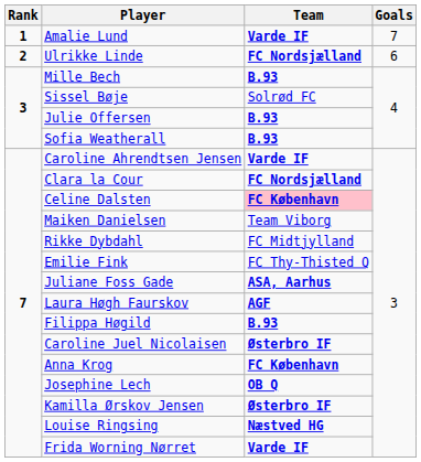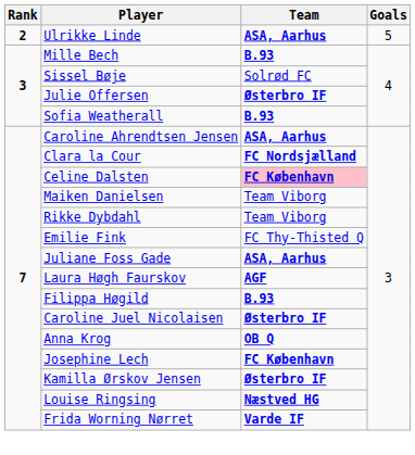- row: 1 | Amalie Lund | Varde IF | 7
Ulrikke Linde | Team: FC Nordsjælland -> ASA, Aarhus
Ulrikke Linde | Goals: 6 -> 5
Julie Offersen | Team: B.93 -> Østerbro IF
Caroline Ahrendtsen Jensen | Team: Varde IF -> ASA, Aarhus
Rikke Dybdahl | Team: FC Midtjylland -> Team Viborg
Anna Krog | Team: FC København -> OB Q
Josephine Lech | Team: OB Q -> FC København
